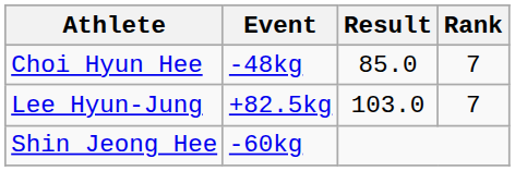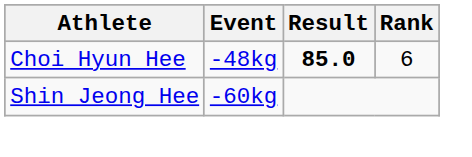Choi Hyun Hee | Result: normal -> bold
Choi Hyun Hee | Rank: 7 -> 6
- row: Lee Hyun-Jung | +82.5kg | 103.0 | 7
